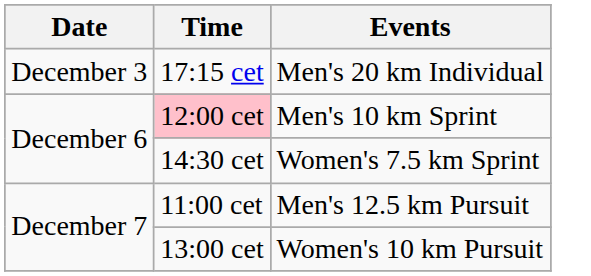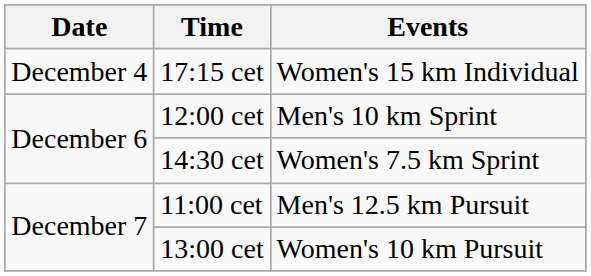- row: December 3 | 17:15 cet | Men's 20 km Individual
+ row: December 4 | 17:15 cet | Women's 15 km Individual
Men's 10 km Sprint | Time: pink background -> no background
